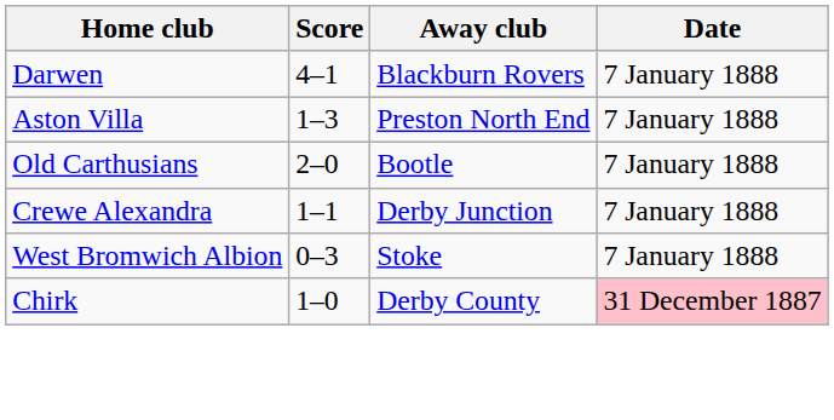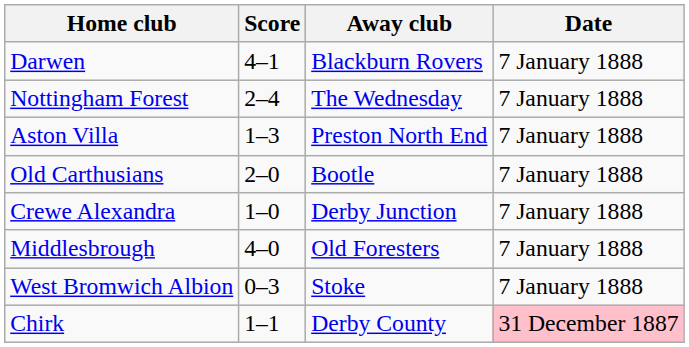+ row: Nottingham Forest | 2–4 | The Wednesday | 7 January 1888
Crewe Alexandra | Score: 1–1 -> 1–0
+ row: Middlesbrough | 4–0 | Old Foresters | 7 January 1888
Chirk | Score: 1–0 -> 1–1
